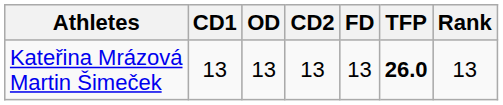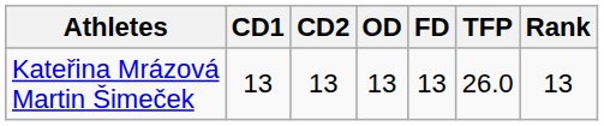columns swapped: CD2 <-> OD
Kateřina Mrázová Martin Šimeček | TFP: bold -> normal
